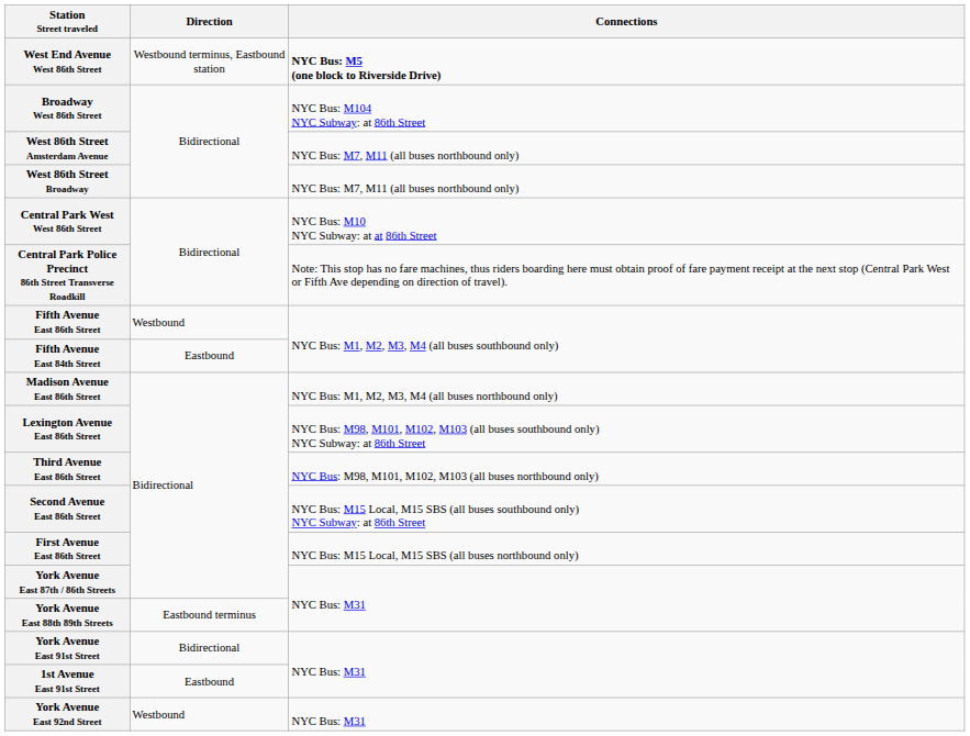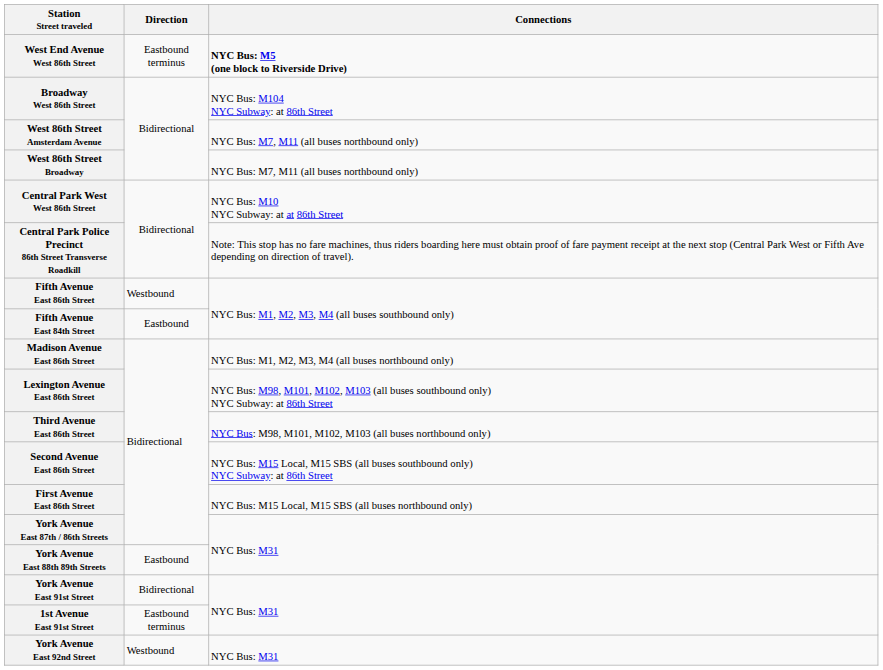West End Avenue West 86th Street | Direction: Westbound terminus, Eastbound station -> Eastbound terminus
York Avenue East 88th 89th Streets | Direction: Eastbound terminus -> Eastbound
1st Avenue East 91st Street | Direction: Eastbound -> Eastbound terminus
